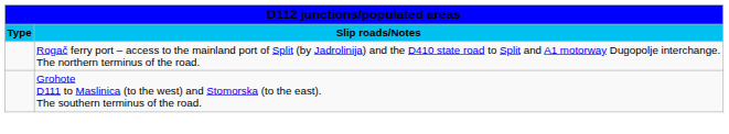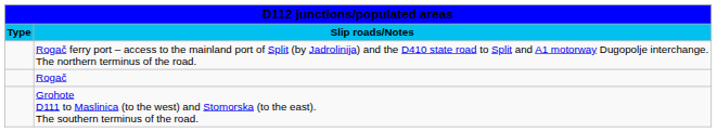+ row: Rogač
